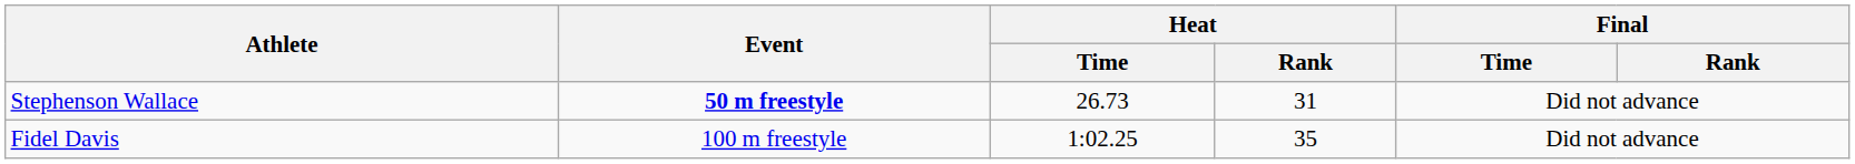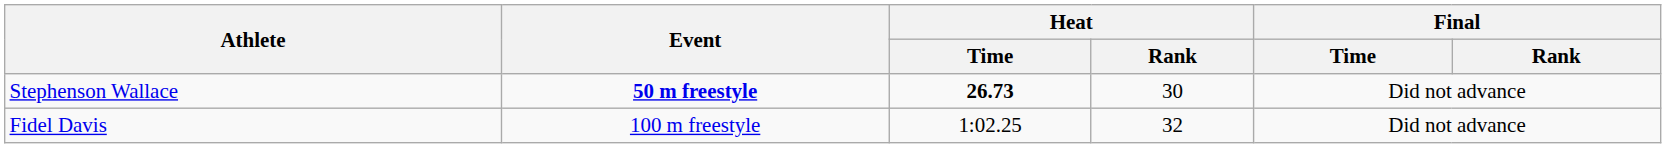Stephenson Wallace | Heat / Time: normal -> bold
Stephenson Wallace | Heat / Rank: 31 -> 30
Fidel Davis | Heat / Rank: 35 -> 32
